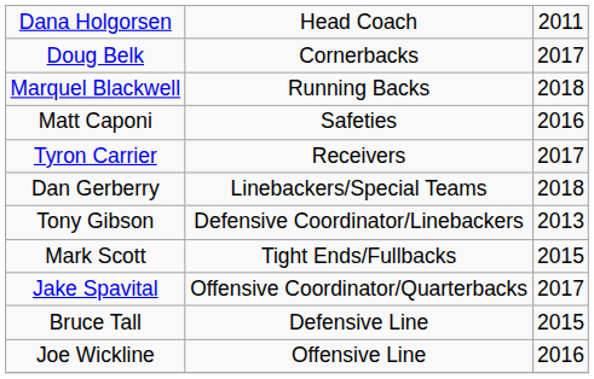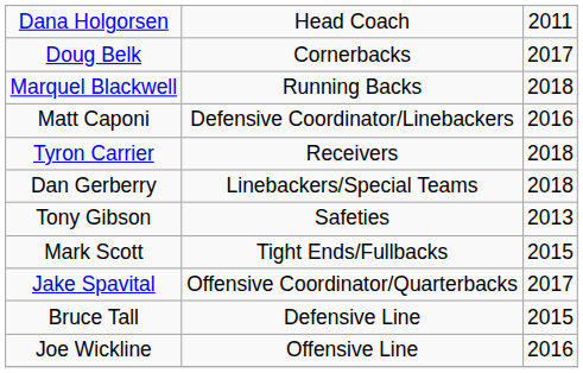Matt Caponi | column 2: Safeties -> Defensive Coordinator/Linebackers
Tyron Carrier | column 3: 2017 -> 2018
Tony Gibson | column 2: Defensive Coordinator/Linebackers -> Safeties
